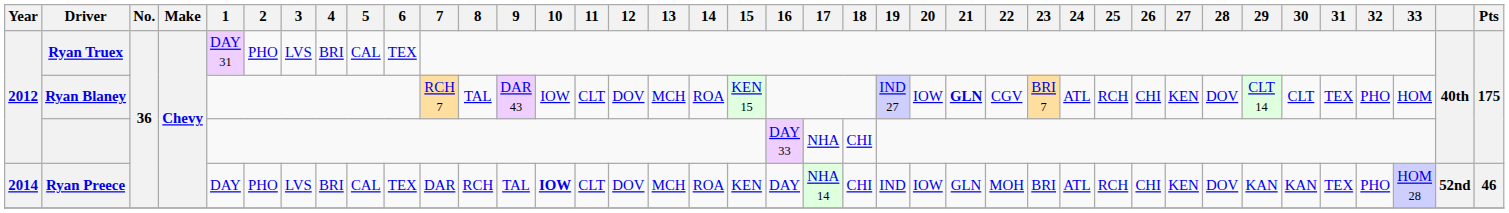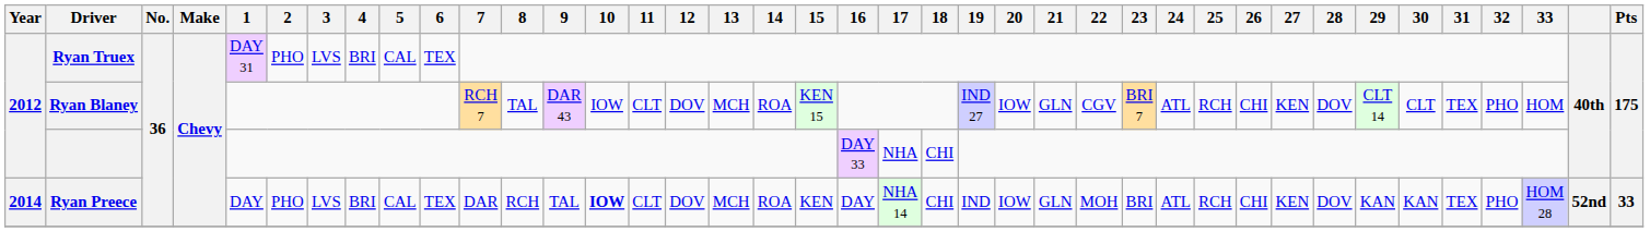Ryan Blaney | 21: bold -> normal
Ryan Preece | Pts: 46 -> 33
